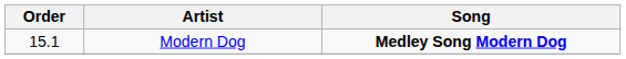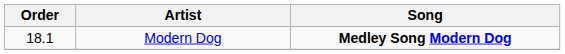Modern Dog | Order: 15.1 -> 18.1
